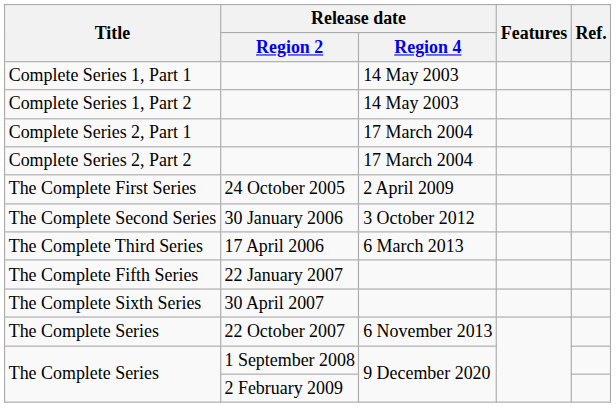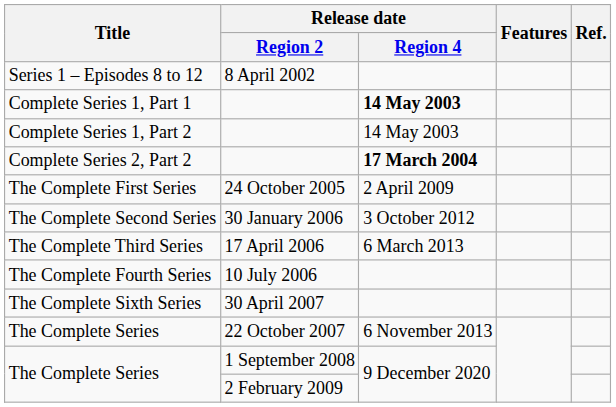+ row: Series 1 – Episodes 8 to 12 | 8 April 2002
Complete Series 1, Part 1 | Release date / Region 4: normal -> bold
- row: Complete Series 2, Part 1 | 17 March 2004
Complete Series 2, Part 2 | Release date / Region 4: normal -> bold
+ row: The Complete Fourth Series | 10 July 2006
- row: The Complete Fifth Series | 22 January 2007
